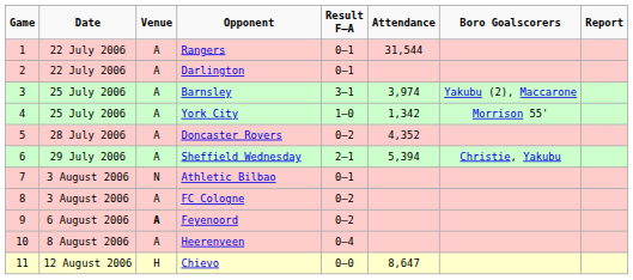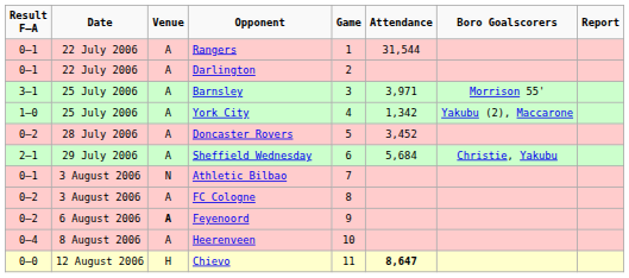columns swapped: Game <-> Result F–A
Barnsley | Attendance: 3,974 -> 3,971
Barnsley | Boro Goalscorers: Yakubu (2), Maccarone -> Morrison 55'
York City | Boro Goalscorers: Morrison 55' -> Yakubu (2), Maccarone
Doncaster Rovers | Attendance: 4,352 -> 3,452
Sheffield Wednesday | Attendance: 5,394 -> 5,684
Chievo | Attendance: normal -> bold
